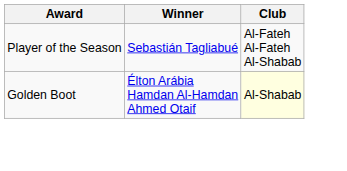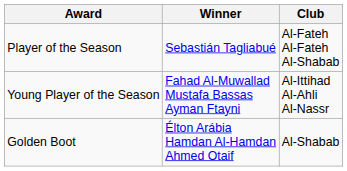+ row: Young Player of the Season | Fahad Al-Muwallad Mustafa Bassas Ayman Ftayni | Al-Ittihad Al-Ahli Al-Nassr
Golden Boot | Club: lightyellow background -> no background
